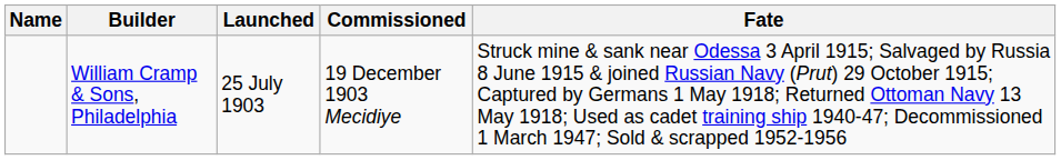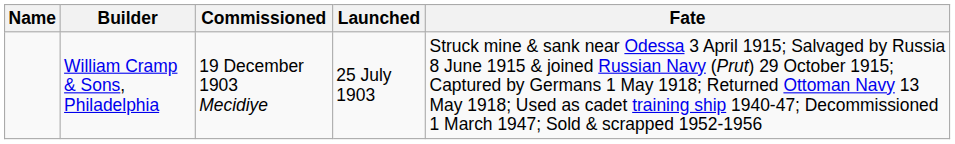columns swapped: Launched <-> Commissioned
